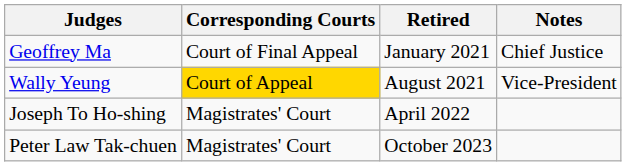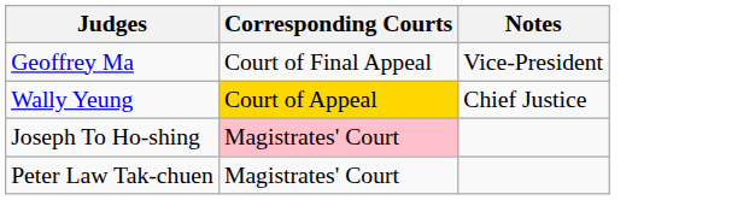- column: Retired | January 2021 | August 2021 | April 2022 | October 2023
Geoffrey Ma | Notes: Chief Justice -> Vice-President
Wally Yeung | Notes: Vice-President -> Chief Justice
Joseph To Ho-shing | Corresponding Courts: no background -> pink background
